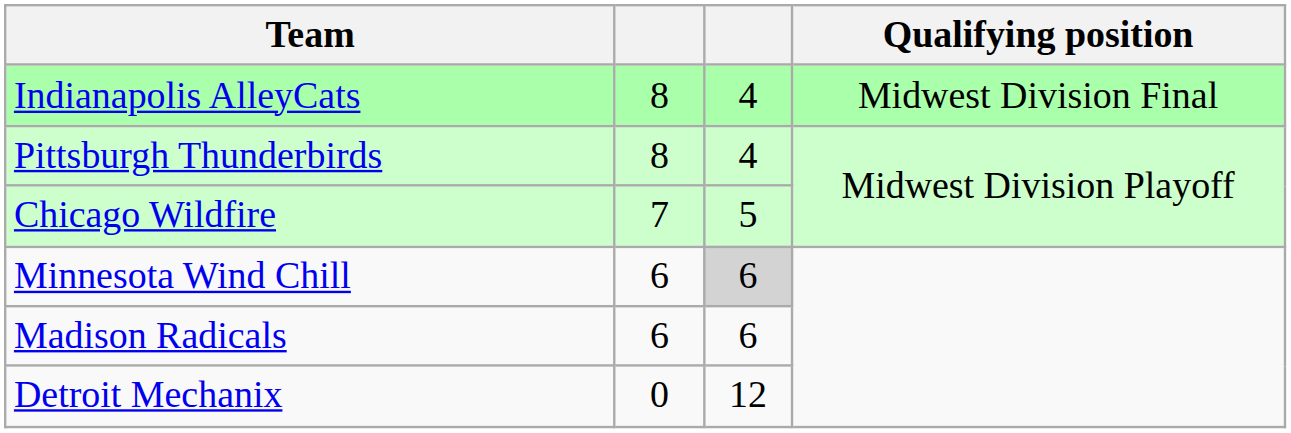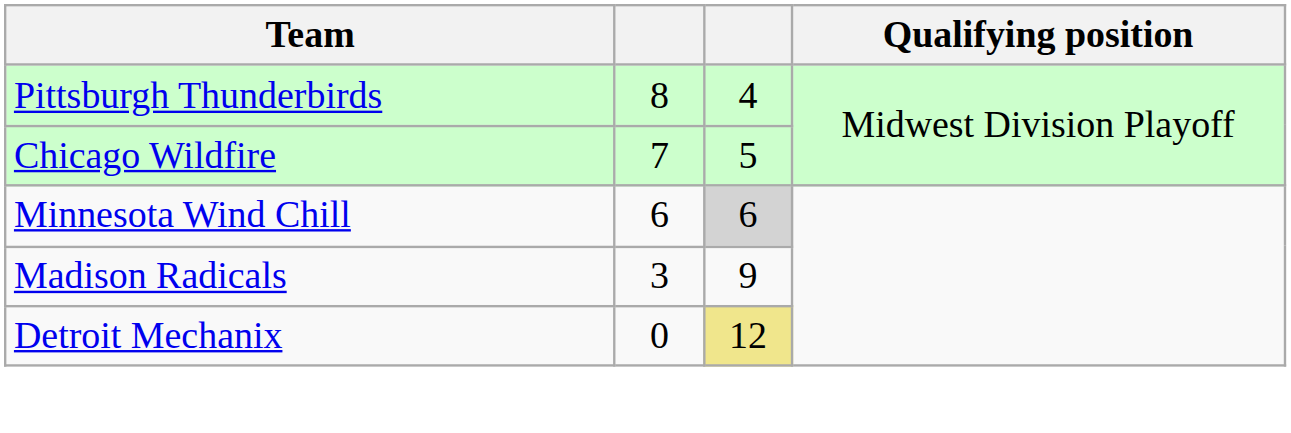- row: Indianapolis AlleyCats | 8 | 4 | Midwest Division Final
Madison Radicals | column 2: 6 -> 3
Madison Radicals | column 3: 6 -> 9
Detroit Mechanix | column 3: no background -> khaki background
